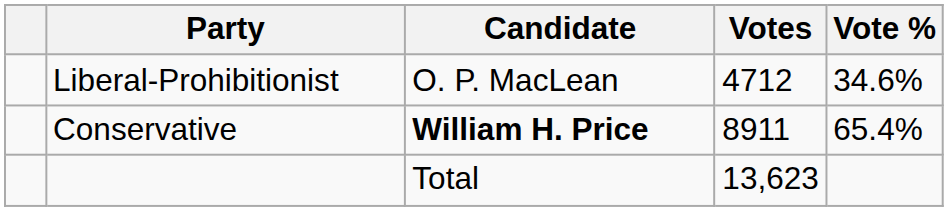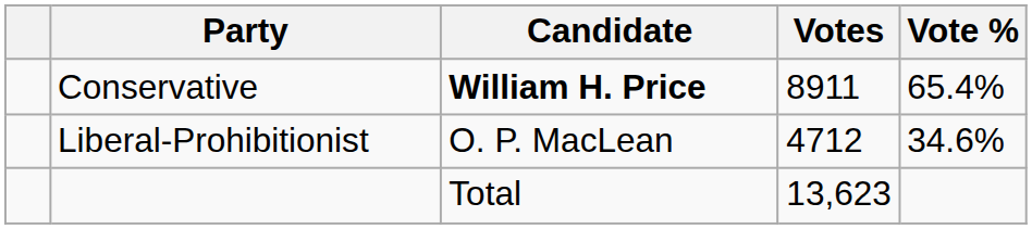rows swapped: Conservative <-> Liberal-Prohibitionist
